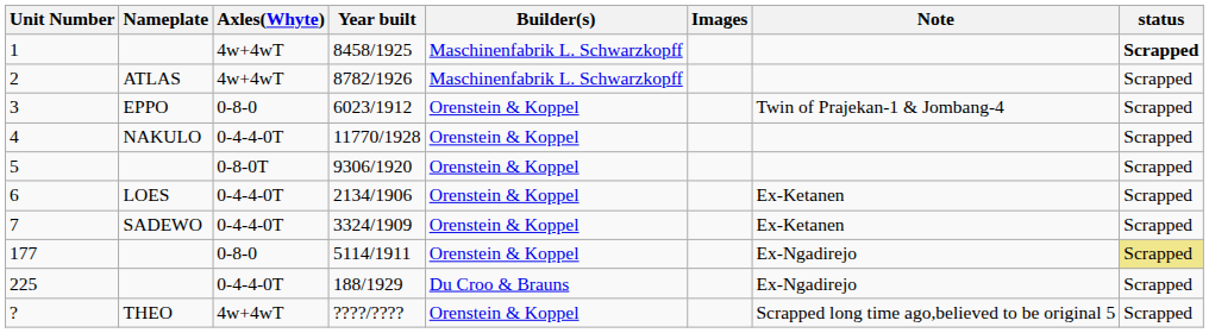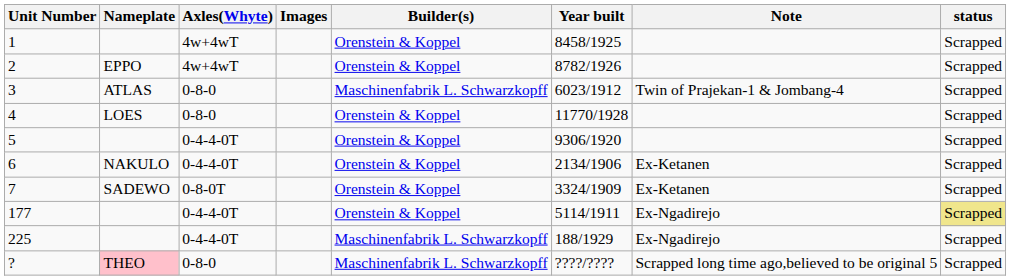columns swapped: Images <-> Year built
1 | Builder(s): Maschinenfabrik L. Schwarzkopff -> Orenstein & Koppel
1 | status: bold -> normal
2 | Nameplate: ATLAS -> EPPO
2 | Builder(s): Maschinenfabrik L. Schwarzkopff -> Orenstein & Koppel
3 | Nameplate: EPPO -> ATLAS
3 | Builder(s): Orenstein & Koppel -> Maschinenfabrik L. Schwarzkopff
4 | Nameplate: NAKULO -> LOES
4 | Axles(Whyte): 0-4-4-0T -> 0-8-0
5 | Axles(Whyte): 0-8-0T -> 0-4-4-0T
6 | Nameplate: LOES -> NAKULO
7 | Axles(Whyte): 0-4-4-0T -> 0-8-0T
177 | Axles(Whyte): 0-8-0 -> 0-4-4-0T
225 | Builder(s): Du Croo & Brauns -> Maschinenfabrik L. Schwarzkopff
? | Nameplate: no background -> pink background
? | Axles(Whyte): 4w+4wT -> 0-8-0
? | Builder(s): Orenstein & Koppel -> Maschinenfabrik L. Schwarzkopff
